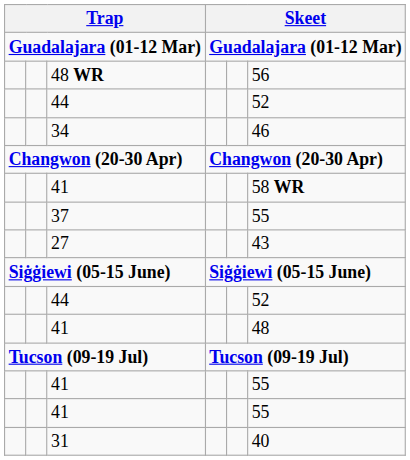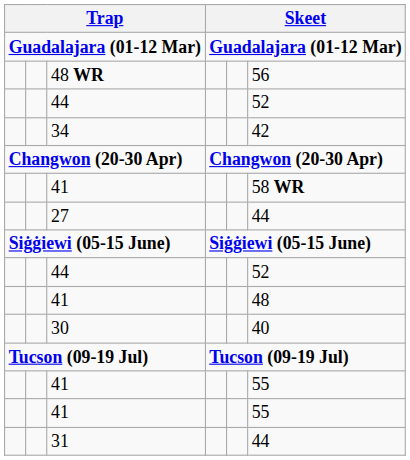34 | column 6: 46 -> 42
- row: 37 | 55
27 | column 6: 43 -> 44
+ row: 30 | 40
31 | column 6: 40 -> 44
